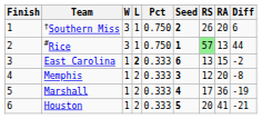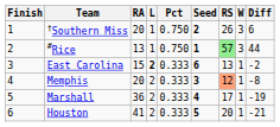columns swapped: W <-> RA
Memphis | RS: no background -> lightsalmon background
